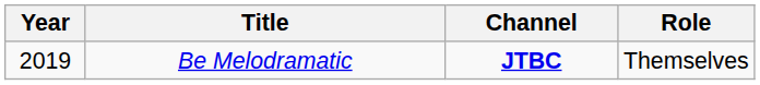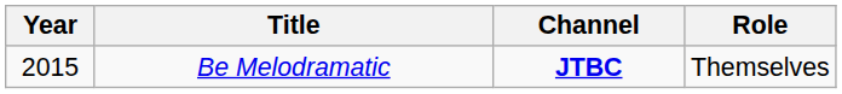Be Melodramatic | Year: 2019 -> 2015
